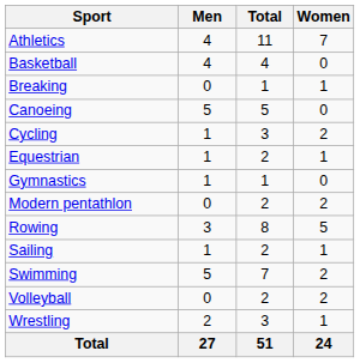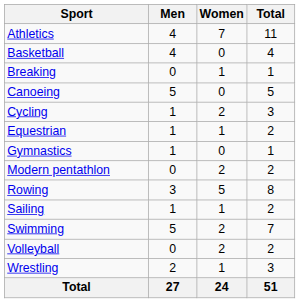columns swapped: Women <-> Total
